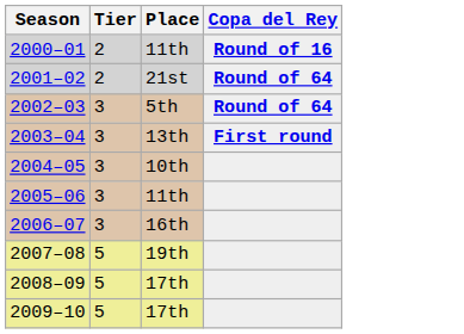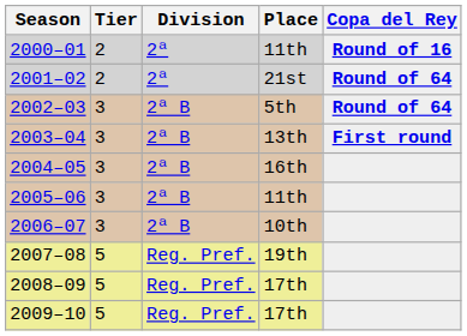+ column: Division | 2ª | 2ª | 2ª B | 2ª B | 2ª B | 2ª B | 2ª B | Reg. Pref. | Reg. Pref. | Reg. Pref.
2004–05 | Place: 10th -> 16th
2006–07 | Place: 16th -> 10th
